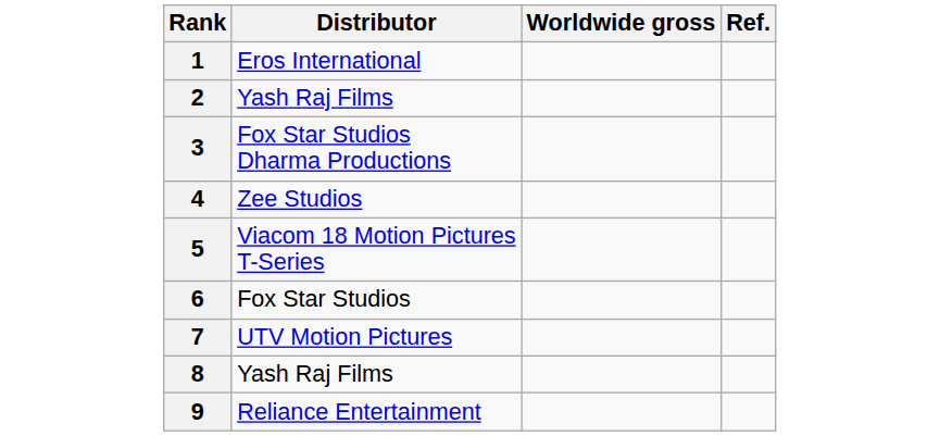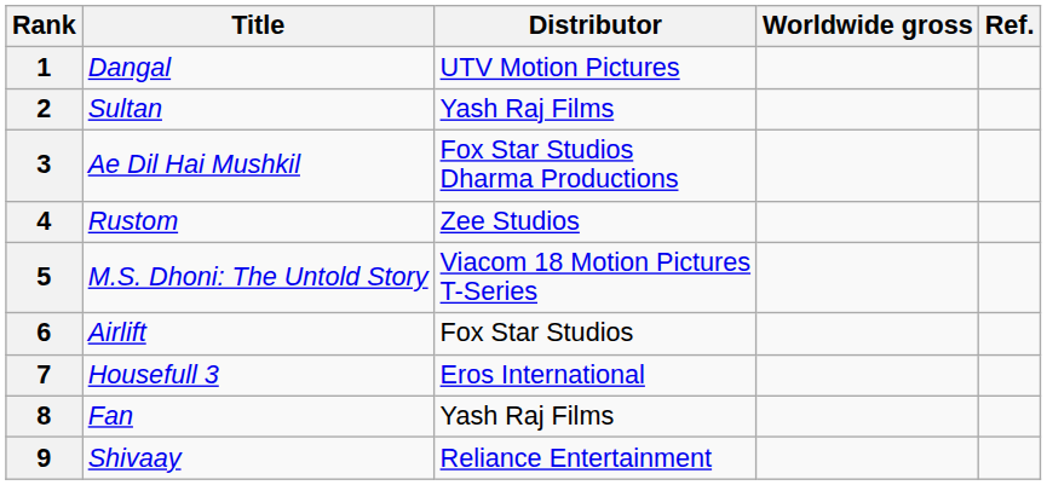+ column: Title | Dangal | Sultan | Ae Dil Hai Mushkil | Rustom | M.S. Dhoni: The Untold Story | Airlift | Housefull 3 | Fan | Shivaay
1 | Distributor: Eros International -> UTV Motion Pictures
7 | Distributor: UTV Motion Pictures -> Eros International
